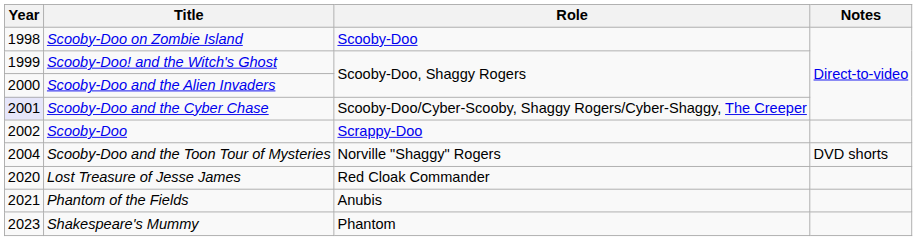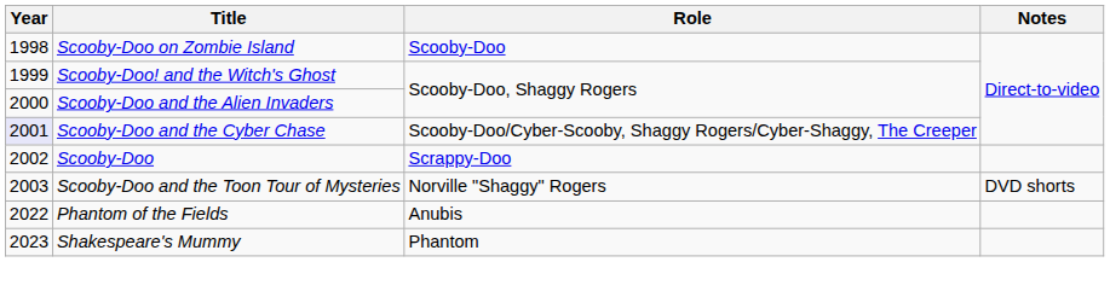Scooby-Doo and the Toon Tour of Mysteries | Year: 2004 -> 2003
- row: 2020 | Lost Treasure of Jesse James | Red Cloak Commander
Phantom of the Fields | Year: 2021 -> 2022
